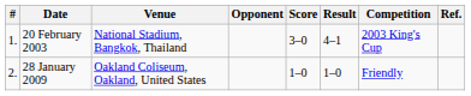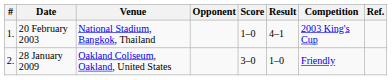20 February 2003 | Score: 3–0 -> 1–0
28 January 2009 | Score: 1–0 -> 3–0
